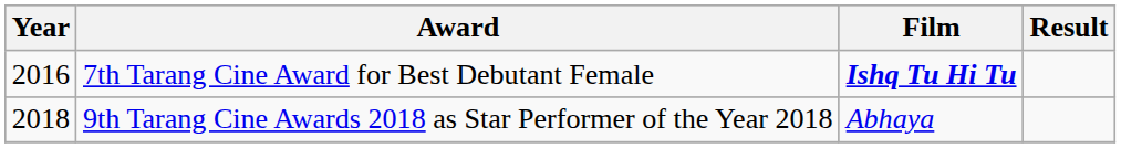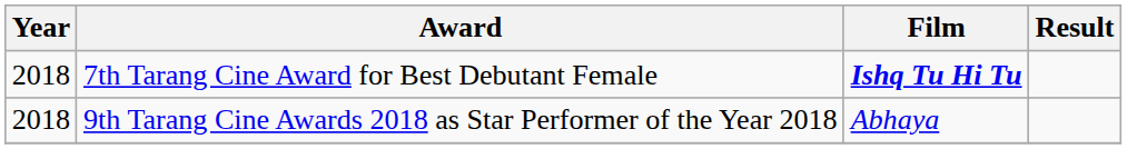7th Tarang Cine Award for Best Debutant Female | Year: 2016 -> 2018
